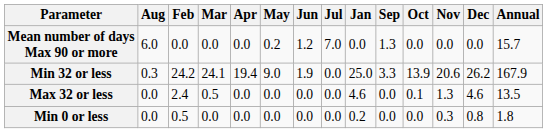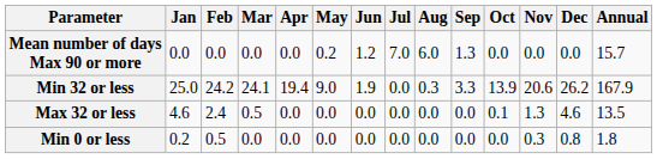columns swapped: Jan <-> Aug
